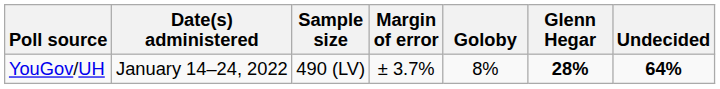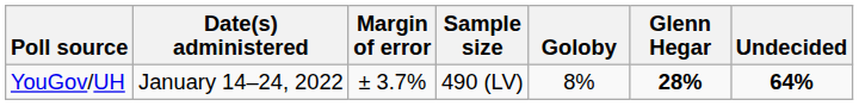columns swapped: Sample size <-> Margin of error
